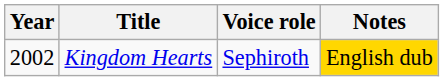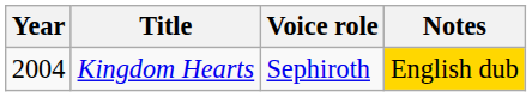Kingdom Hearts | Year: 2002 -> 2004
